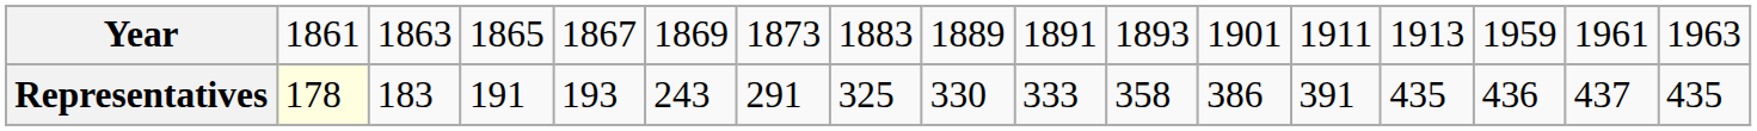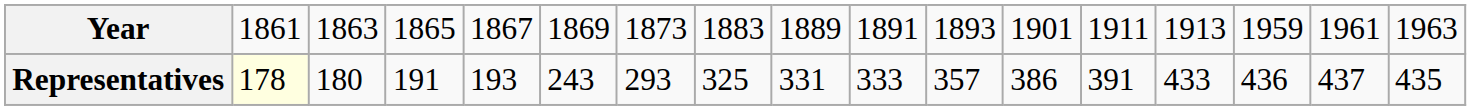Representatives | column 3: 183 -> 180
Representatives | column 7: 291 -> 293
Representatives | column 9: 330 -> 331
Representatives | column 11: 358 -> 357
Representatives | column 14: 435 -> 433
